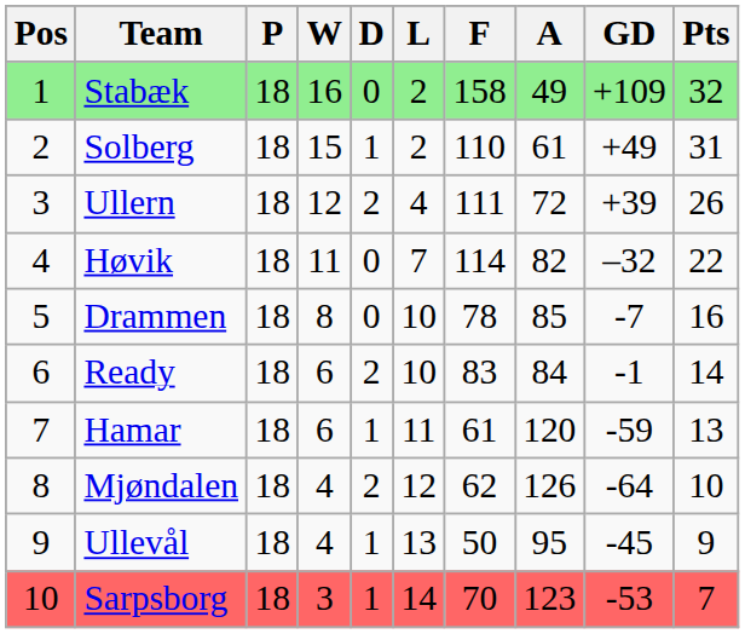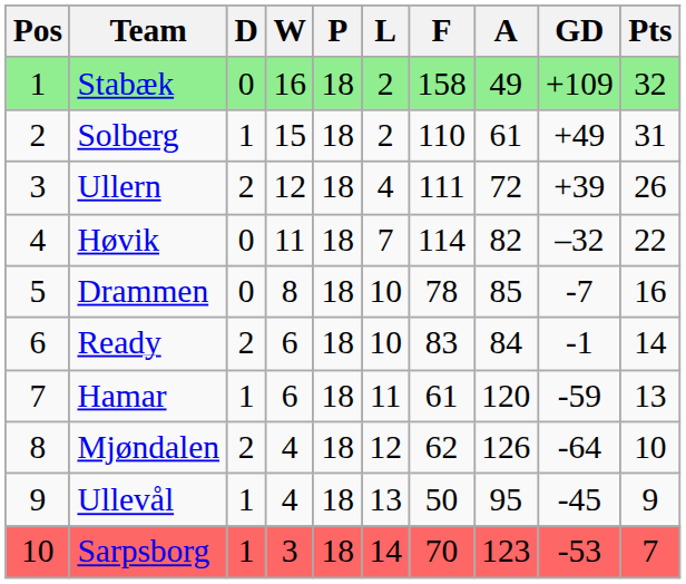columns swapped: P <-> D
